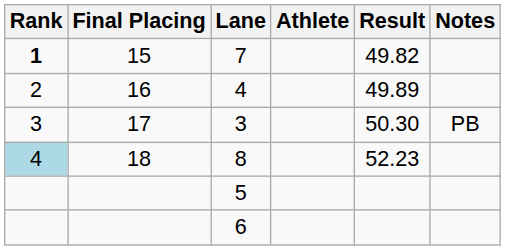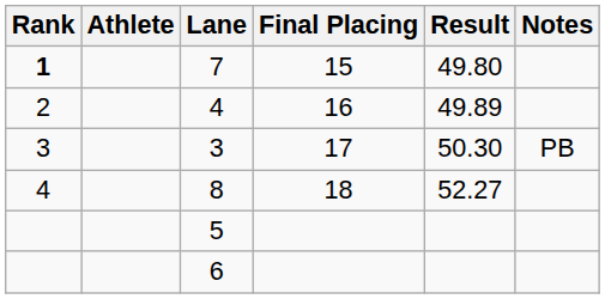columns swapped: Final Placing <-> Athlete
7 | Result: 49.82 -> 49.80
8 | Rank: lightblue background -> no background
8 | Result: 52.23 -> 52.27
